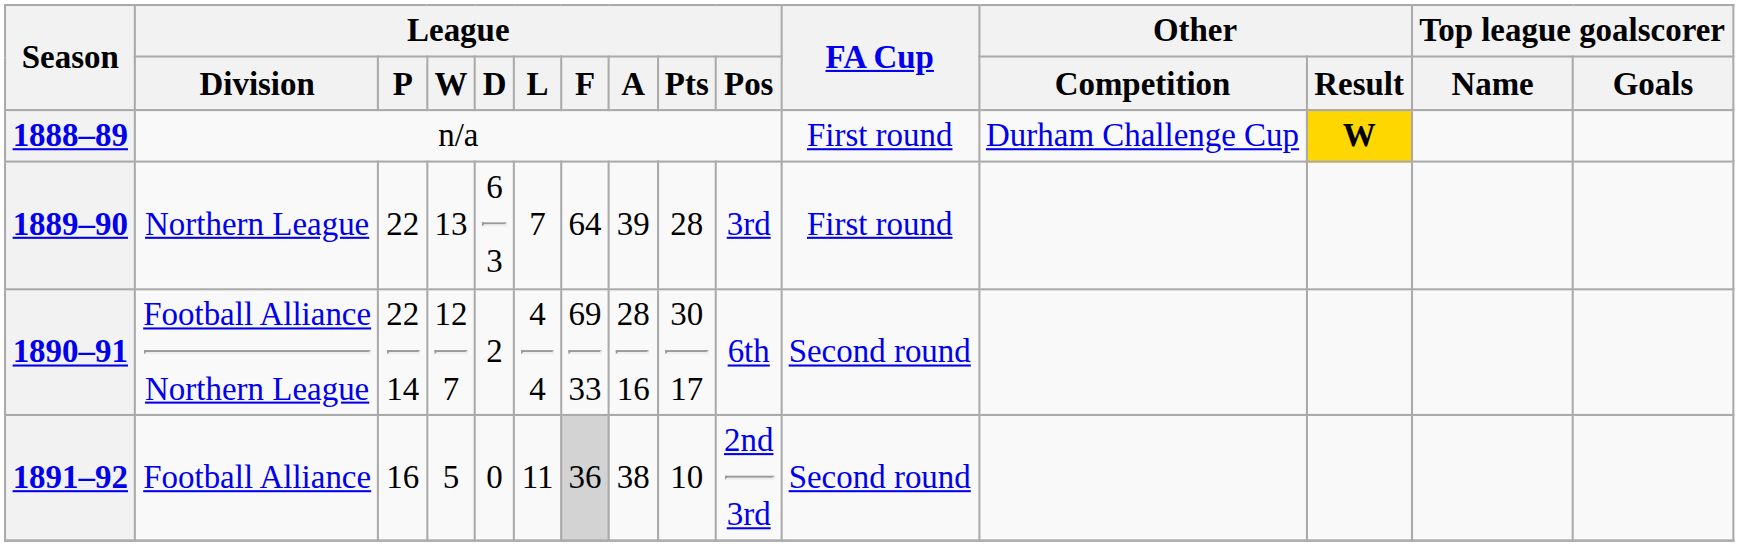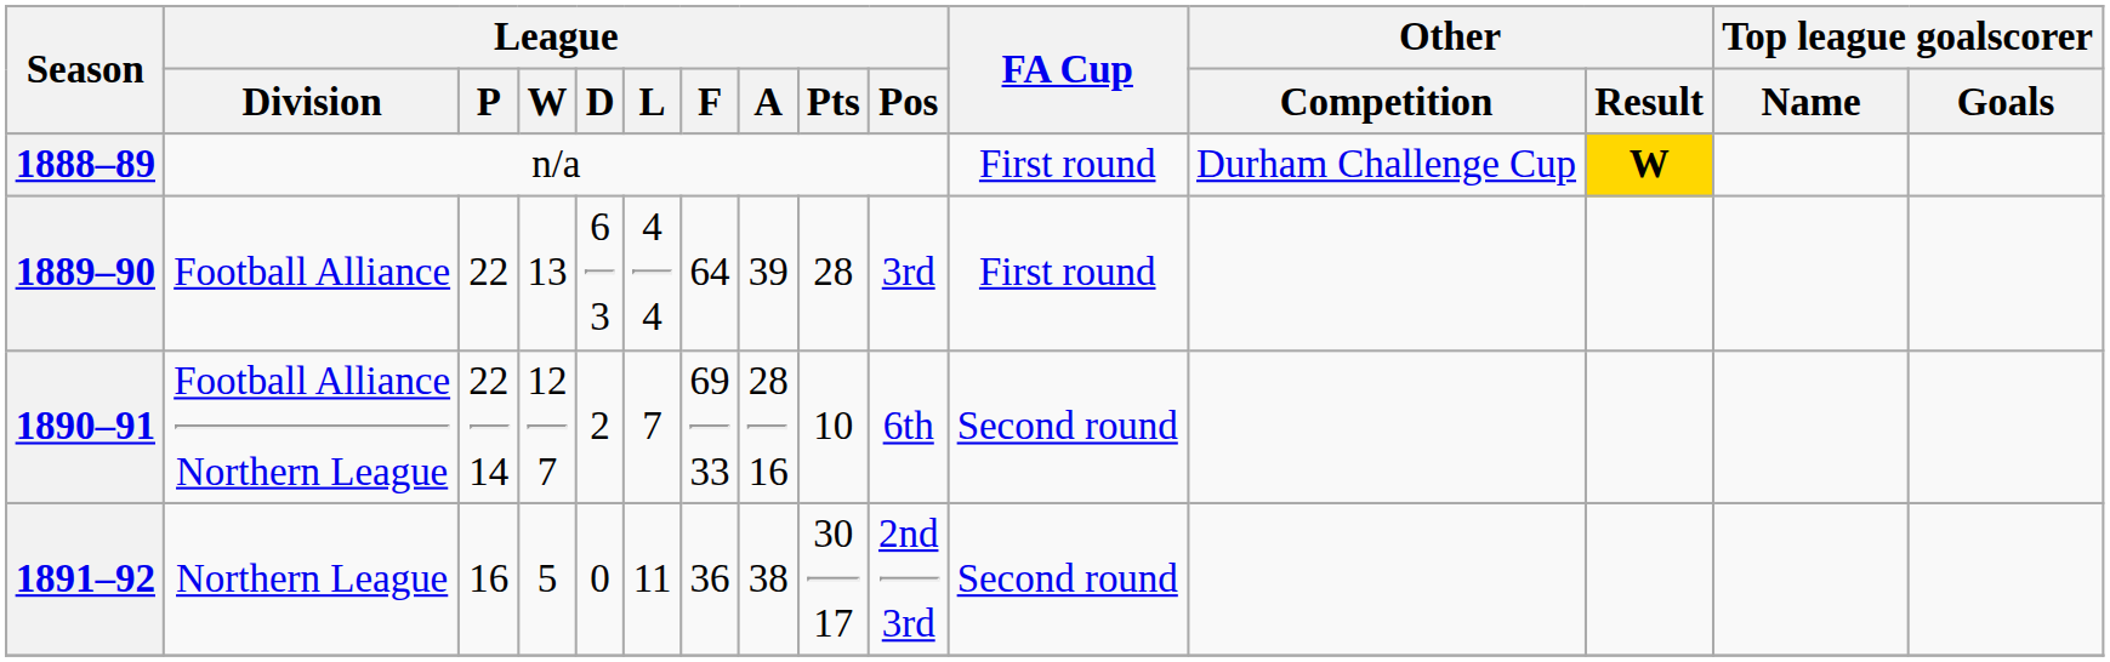1889–90 | League / Division: Northern League -> Football Alliance
1889–90 | League / L: 7 -> 4 4
1890–91 | League / L: 4 4 -> 7
1890–91 | League / Pts: 30 17 -> 10
1891–92 | League / Division: Football Alliance -> Northern League
1891–92 | League / F: lightgrey background -> no background
1891–92 | League / Pts: 10 -> 30 17
